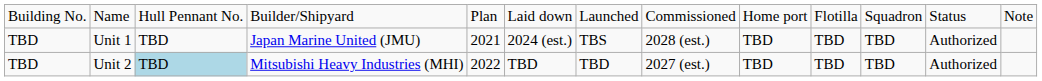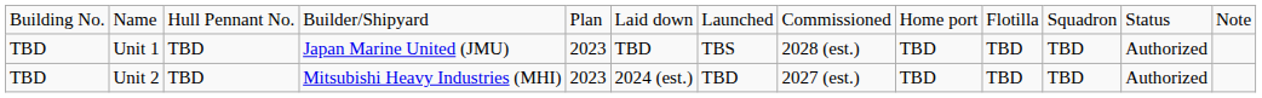Unit 1 | column 5: 2021 -> 2023
Unit 1 | column 6: 2024 (est.) -> TBD
Unit 2 | column 3: lightblue background -> no background
Unit 2 | column 5: 2022 -> 2023
Unit 2 | column 6: TBD -> 2024 (est.)
